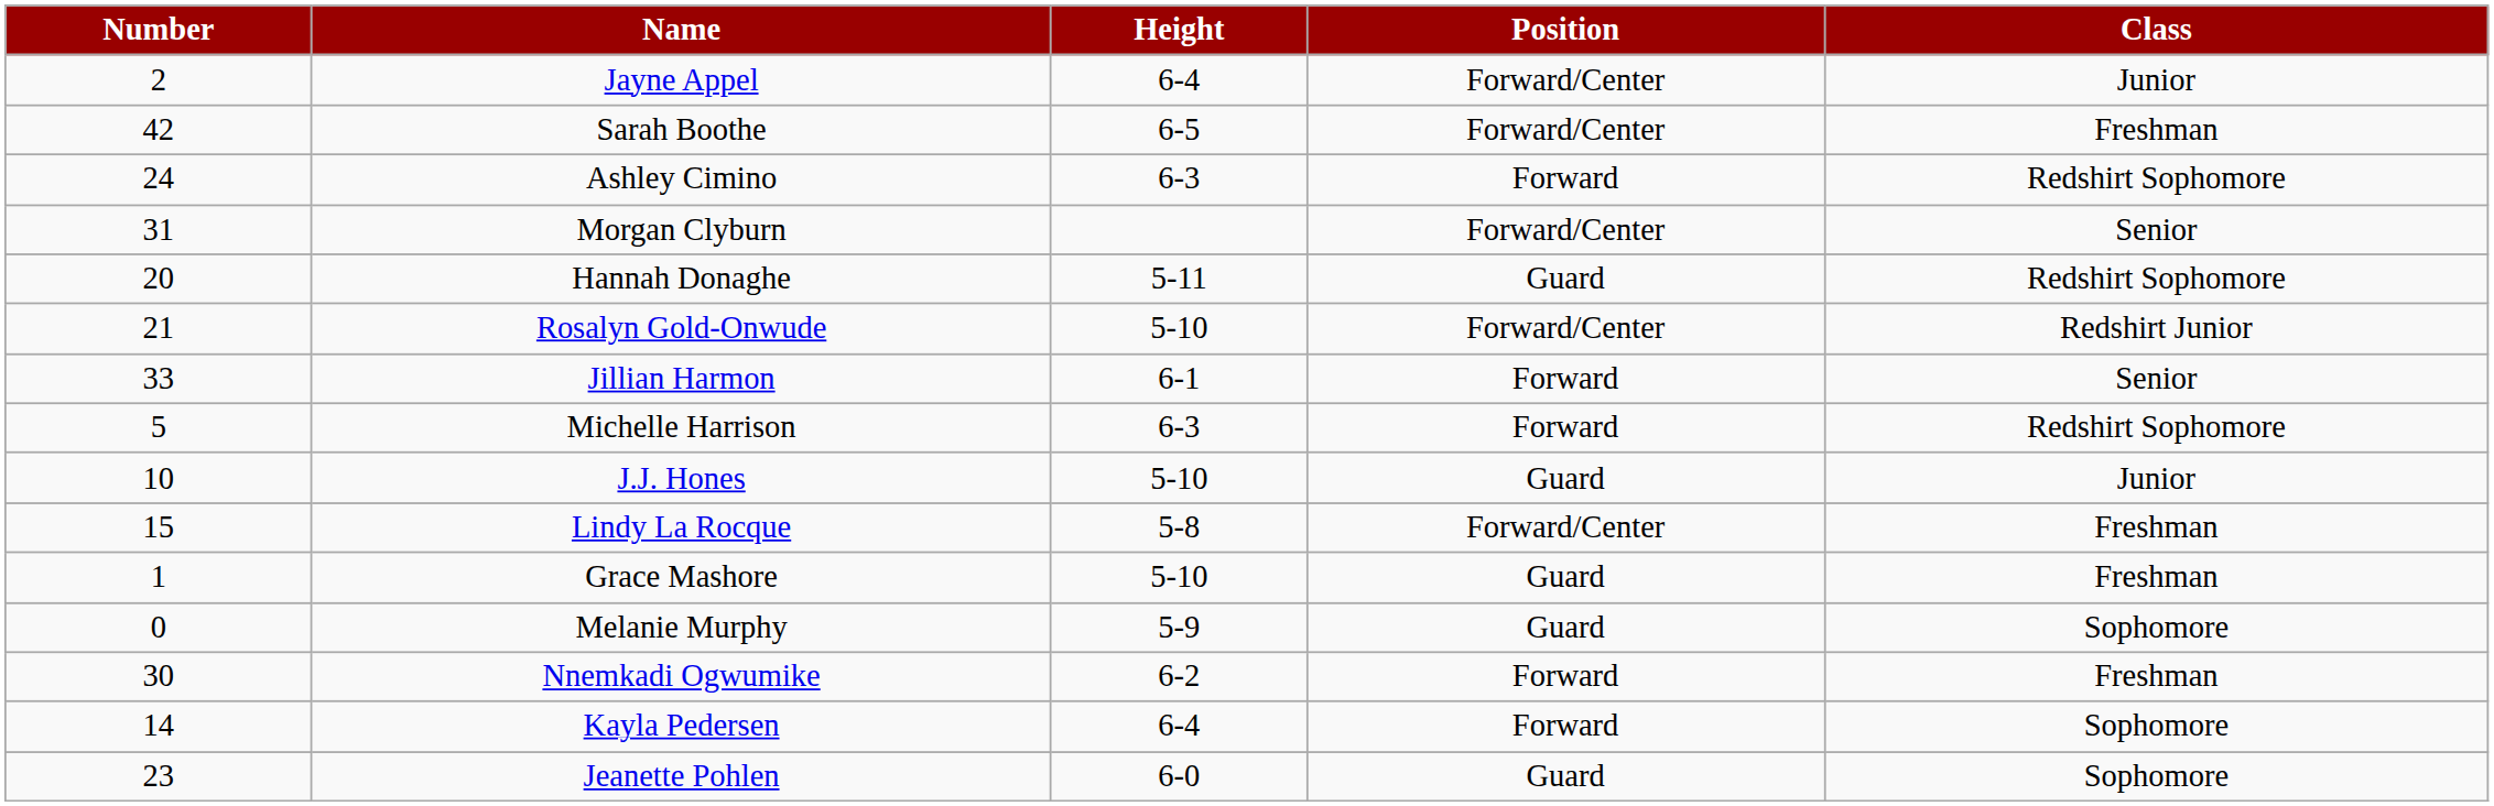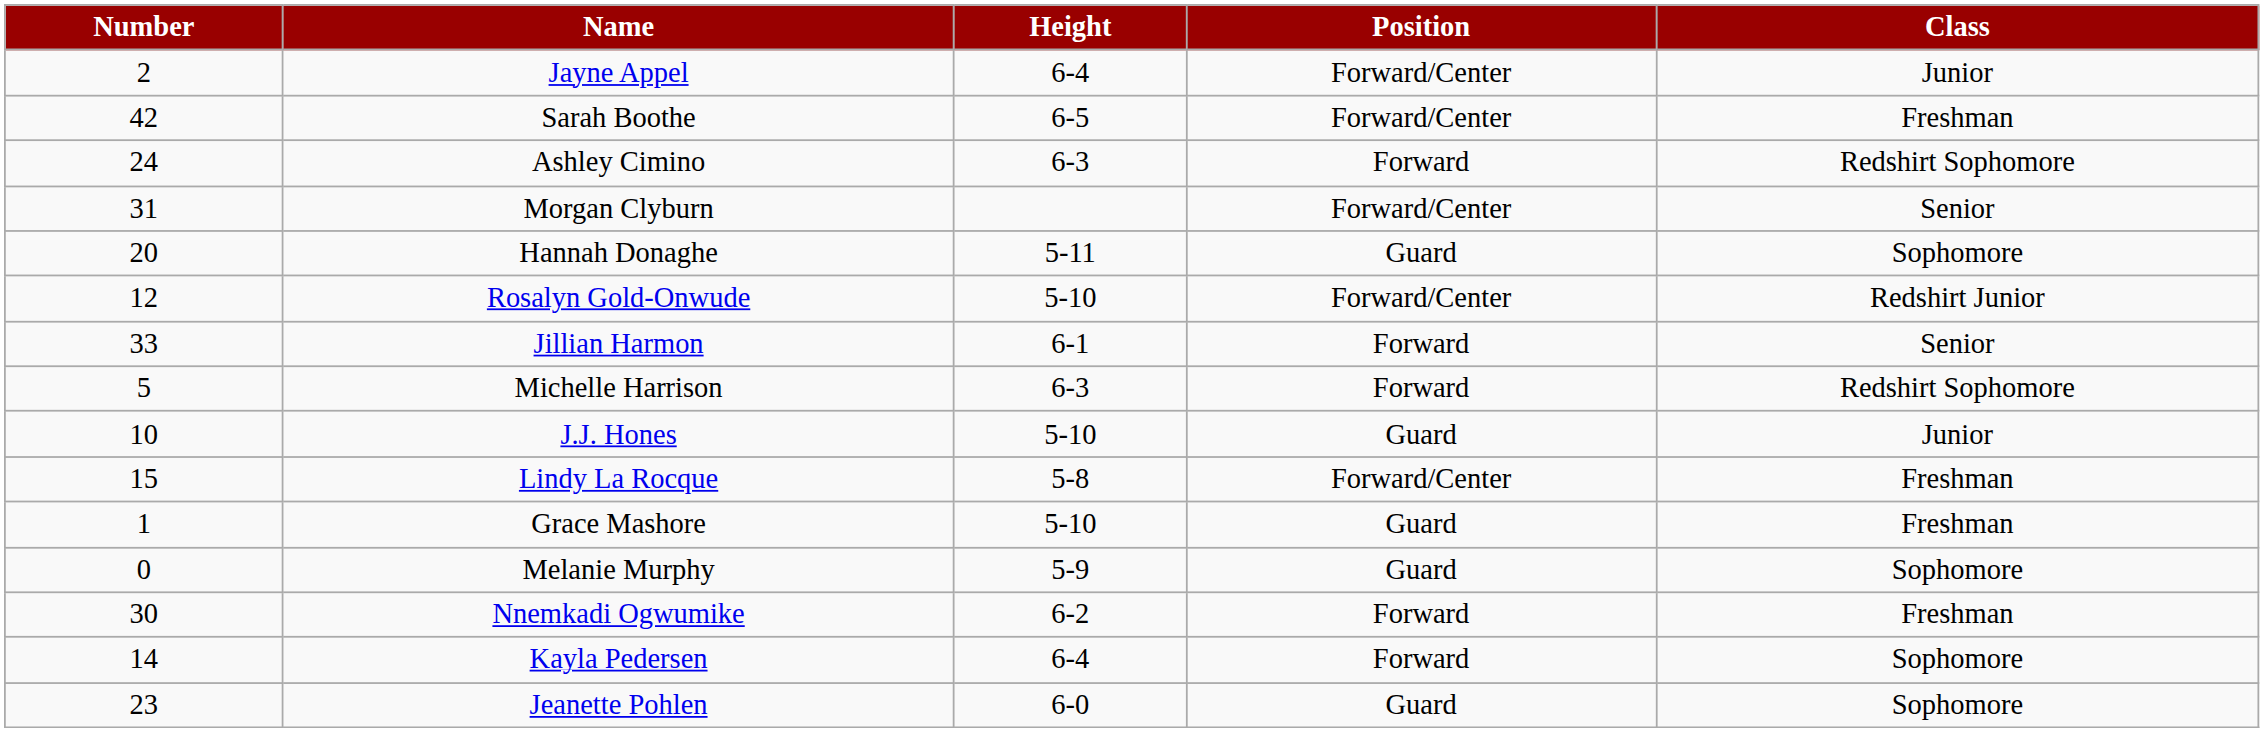Hannah Donaghe | Class: Redshirt Sophomore -> Sophomore
Rosalyn Gold-Onwude | Number: 21 -> 12
